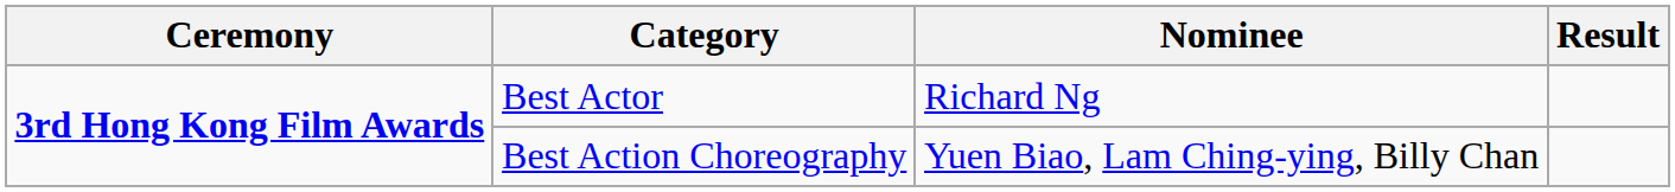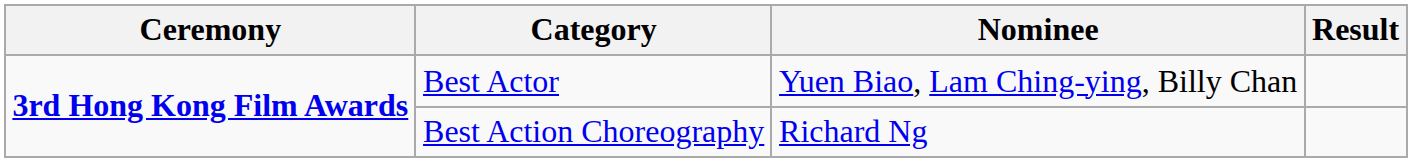Best Actor | Nominee: Richard Ng -> Yuen Biao, Lam Ching-ying, Billy Chan
Best Action Choreography | Nominee: Yuen Biao, Lam Ching-ying, Billy Chan -> Richard Ng
